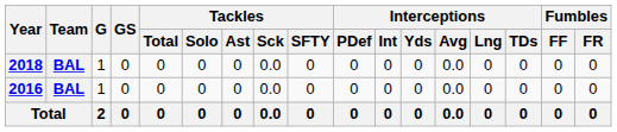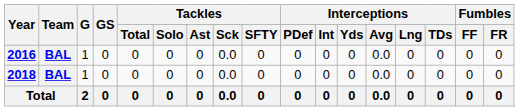rows swapped: 2016 <-> 2018
